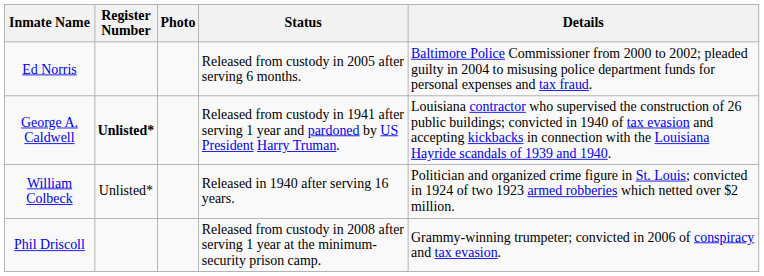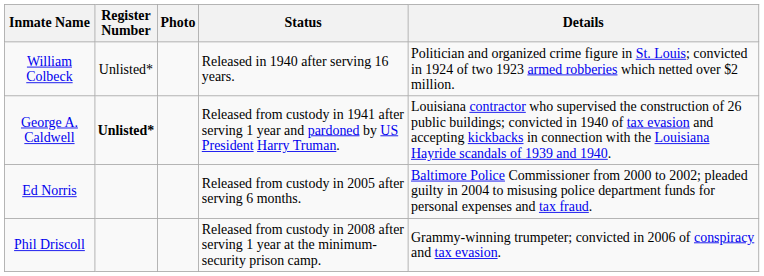rows swapped: Ed Norris <-> William Colbeck
